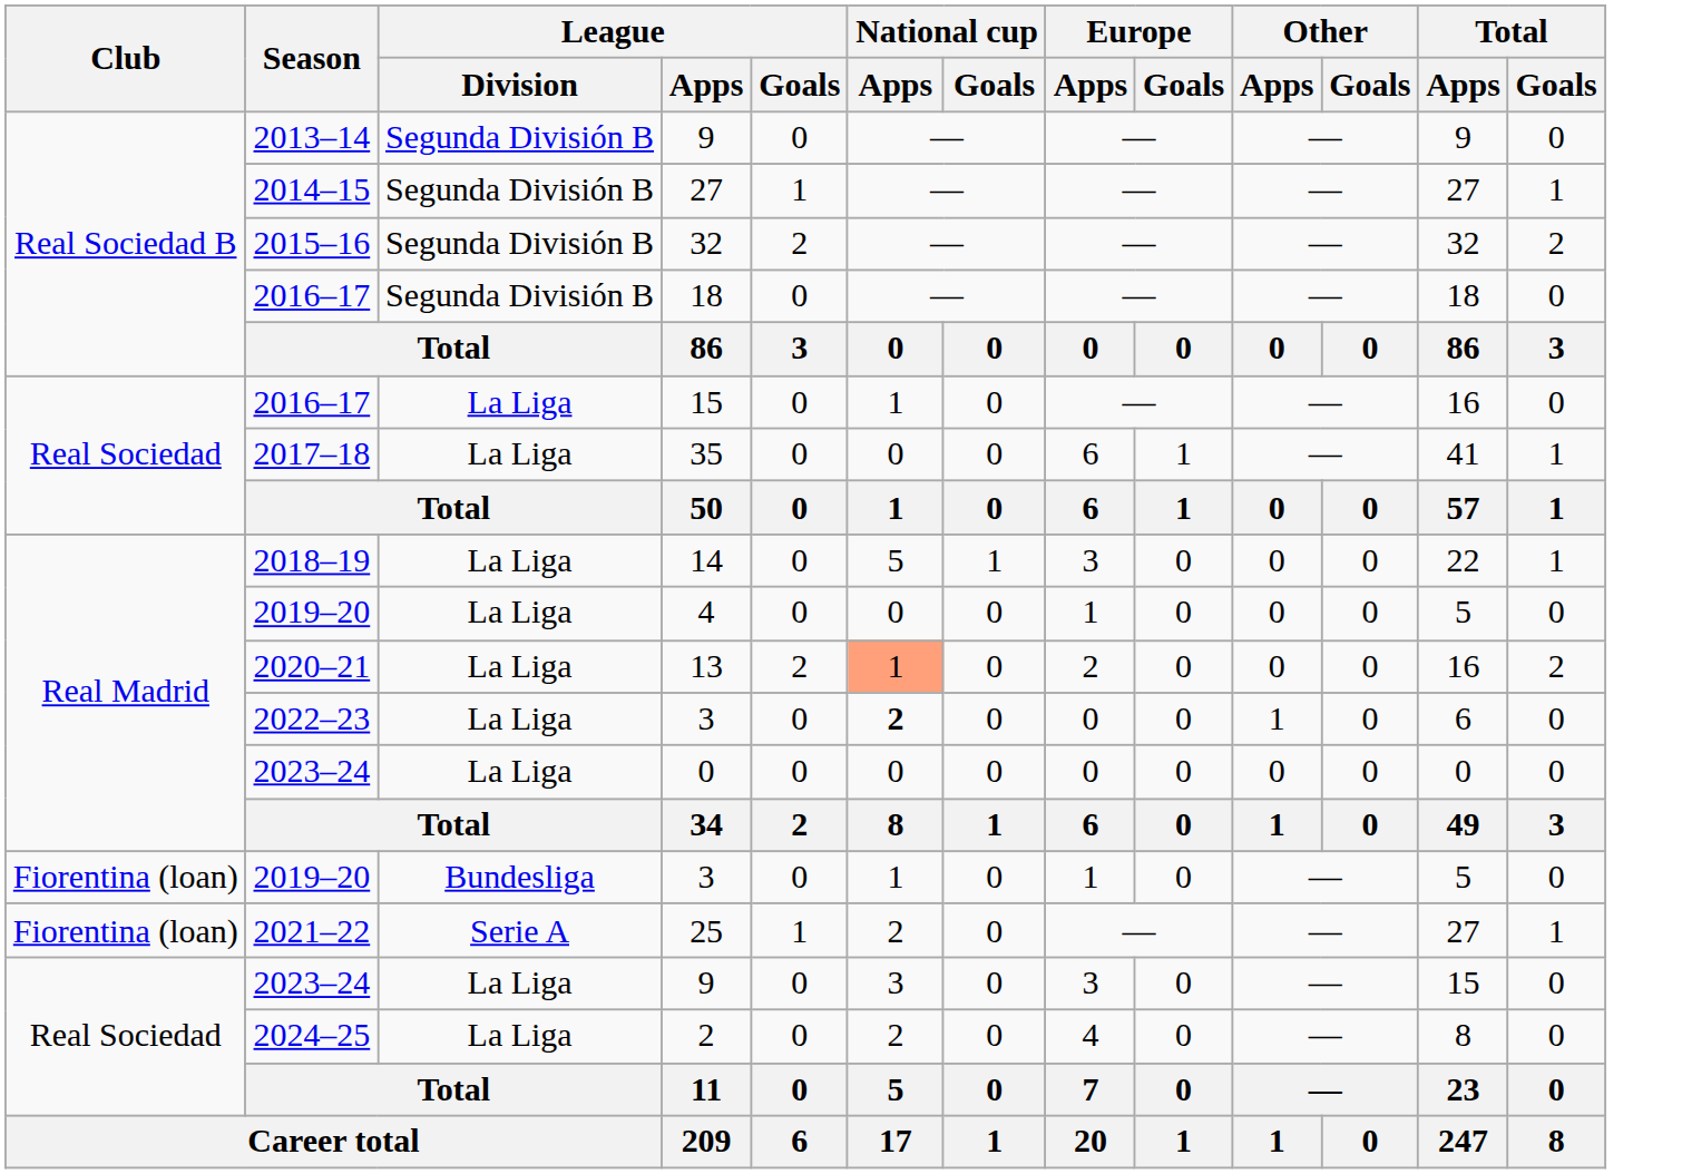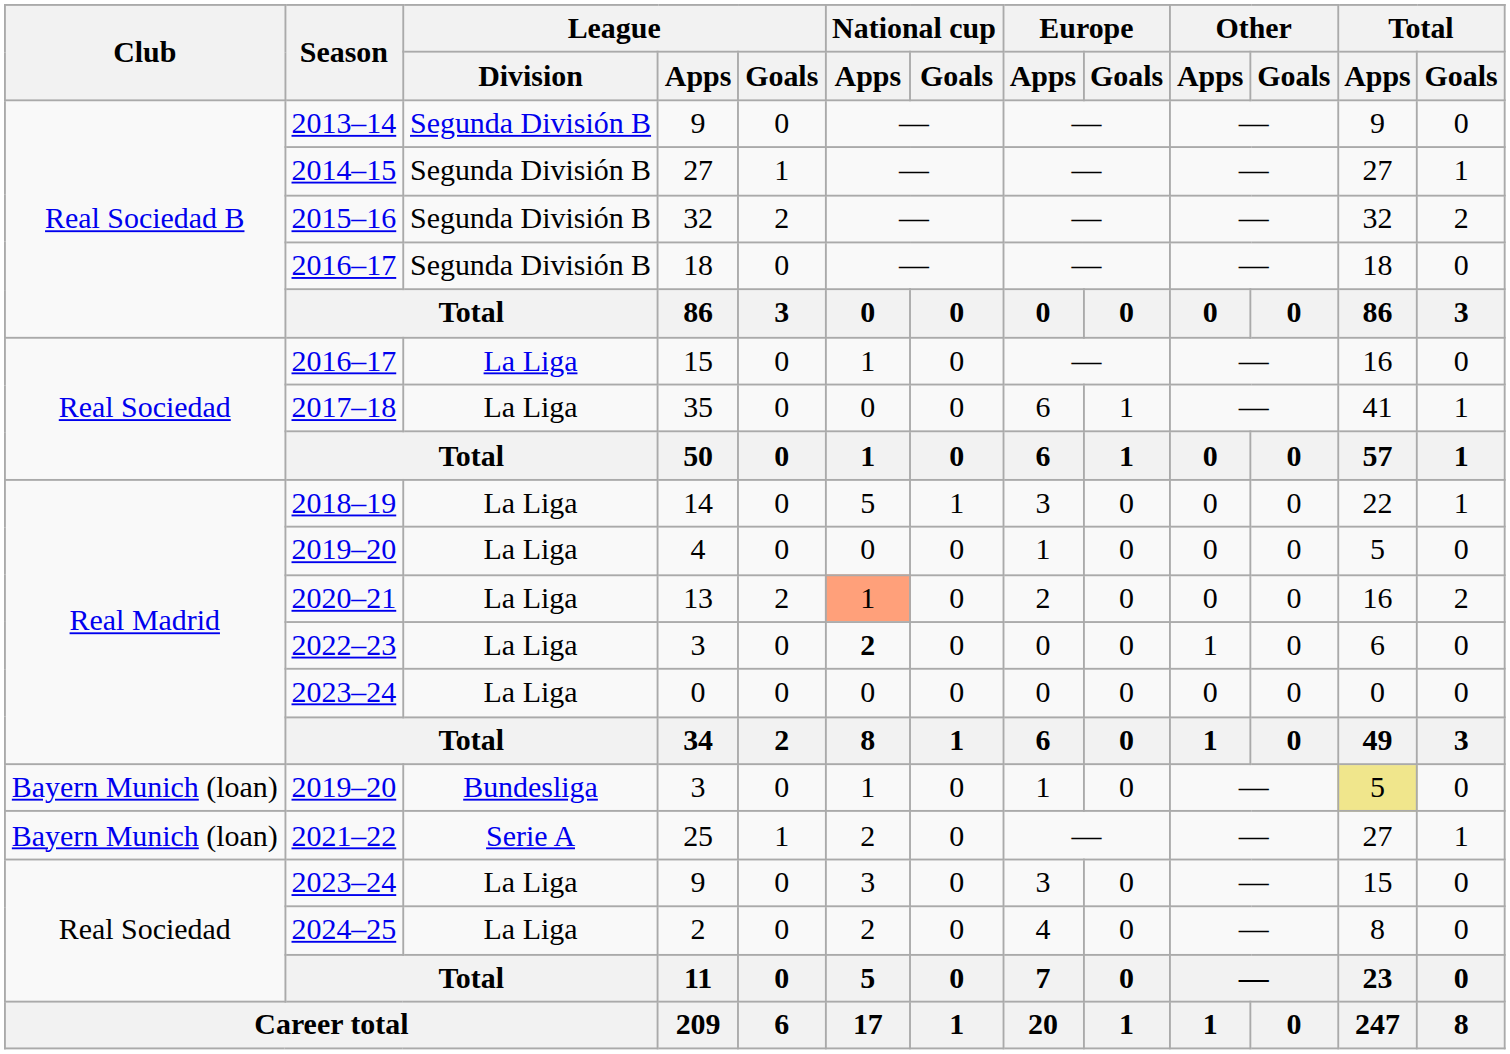2019–20 / 3 | Club: Fiorentina (loan) -> Bayern Munich (loan)
2019–20 / 3 | Total / Apps: no background -> khaki background
25 | Club: Fiorentina (loan) -> Bayern Munich (loan)
